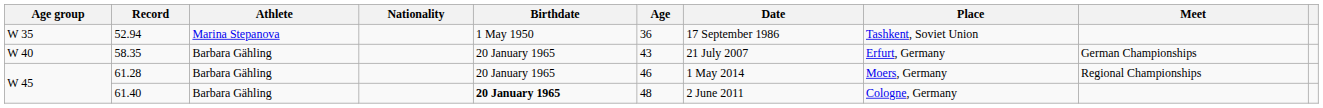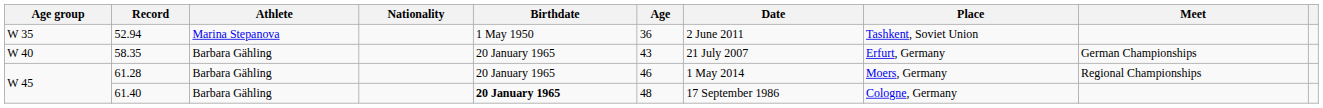52.94 | Date: 17 September 1986 -> 2 June 2011
61.40 | Date: 2 June 2011 -> 17 September 1986
